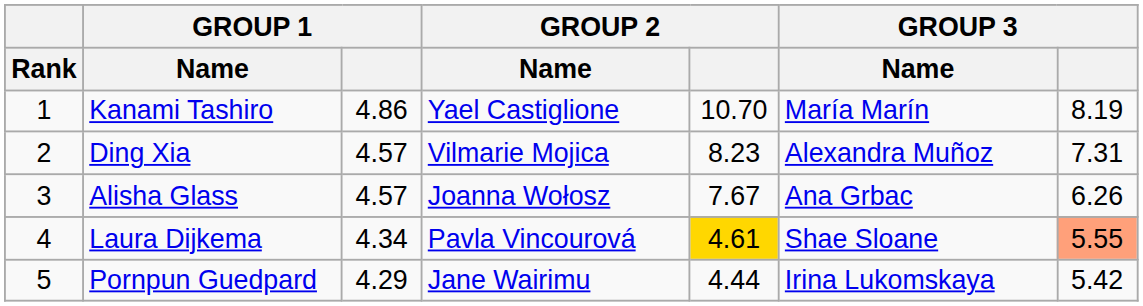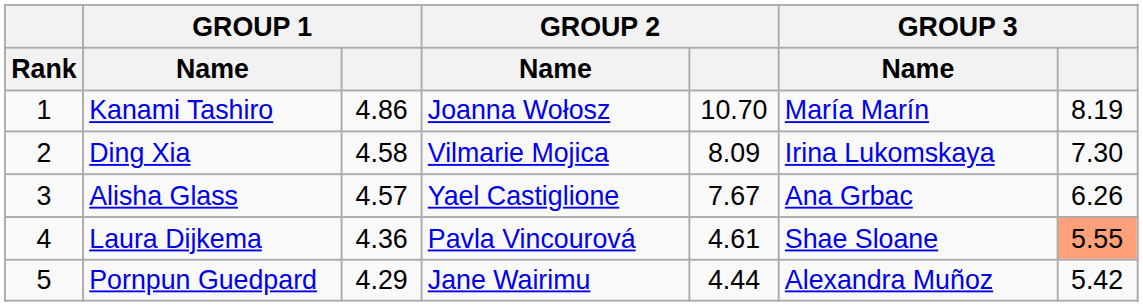Kanami Tashiro | GROUP 2 / Name: Yael Castiglione -> Joanna Wołosz
Ding Xia | GROUP 1: 4.57 -> 4.58
Ding Xia | GROUP 2: 8.23 -> 8.09
Ding Xia | GROUP 3 / Name: Alexandra Muñoz -> Irina Lukomskaya
Ding Xia | GROUP 3: 7.31 -> 7.30
Alisha Glass | GROUP 2 / Name: Joanna Wołosz -> Yael Castiglione
Laura Dijkema | GROUP 1: 4.34 -> 4.36
Laura Dijkema | GROUP 2: gold background -> no background
Pornpun Guedpard | GROUP 3 / Name: Irina Lukomskaya -> Alexandra Muñoz
